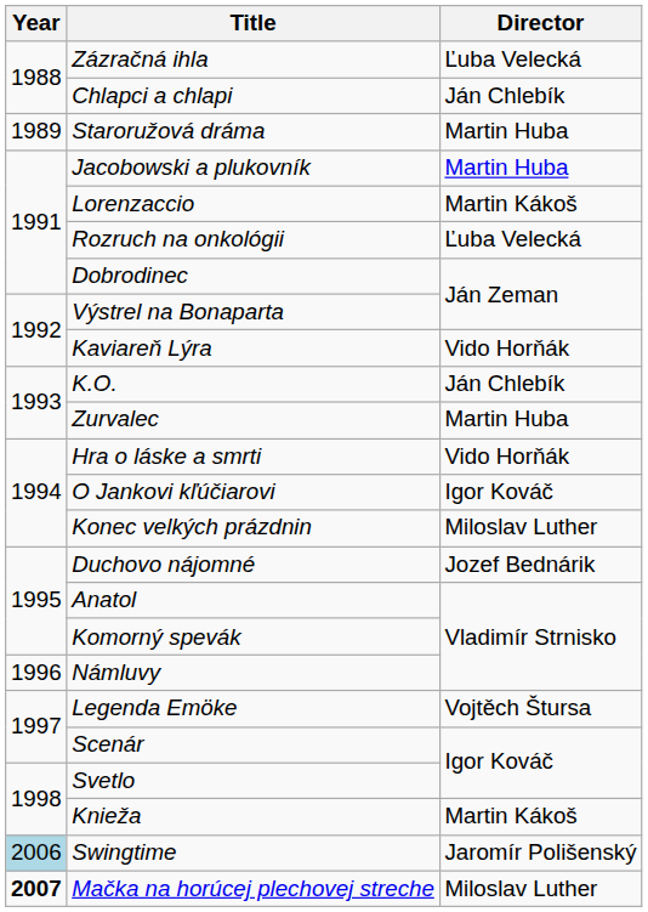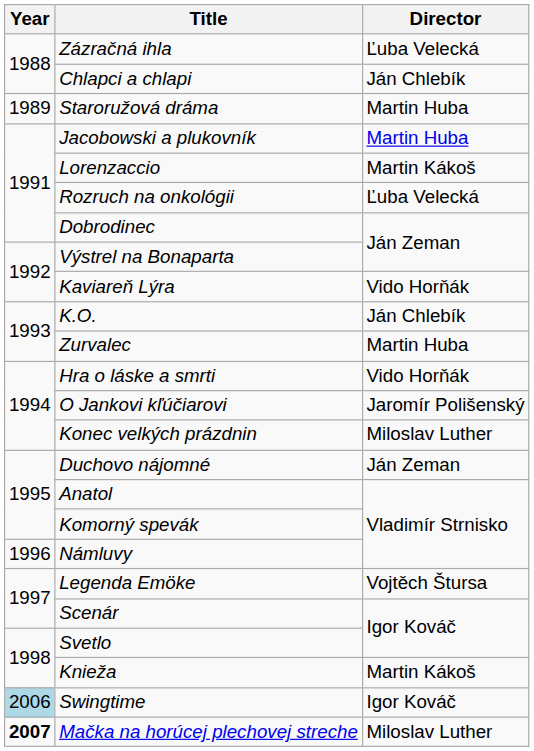O Jankovi kľúčiarovi | Director: Igor Kováč -> Jaromír Polišenský
Duchovo nájomné | Director: Jozef Bednárik -> Ján Zeman
Swingtime | Director: Jaromír Polišenský -> Igor Kováč
